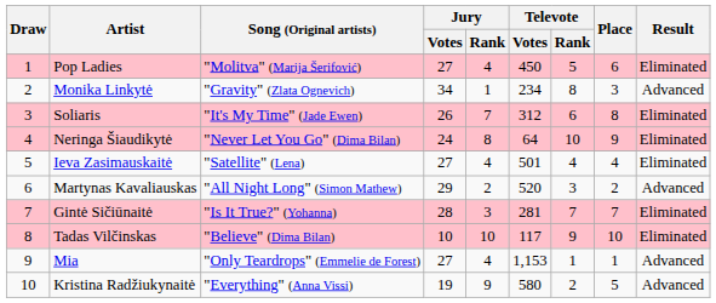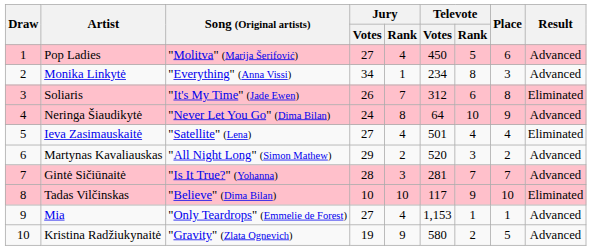Pop Ladies | Result: Eliminated -> Advanced
Monika Linkytė | Song (Original artists): "Gravity" (Zlata Ognevich) -> "Everything" (Anna Vissi)
Neringa Šiaudikytė | Result: Eliminated -> Advanced
Gintė Sičiūnaitė | Result: Eliminated -> Advanced
Kristina Radžiukynaitė | Song (Original artists): "Everything" (Anna Vissi) -> "Gravity" (Zlata Ognevich)
